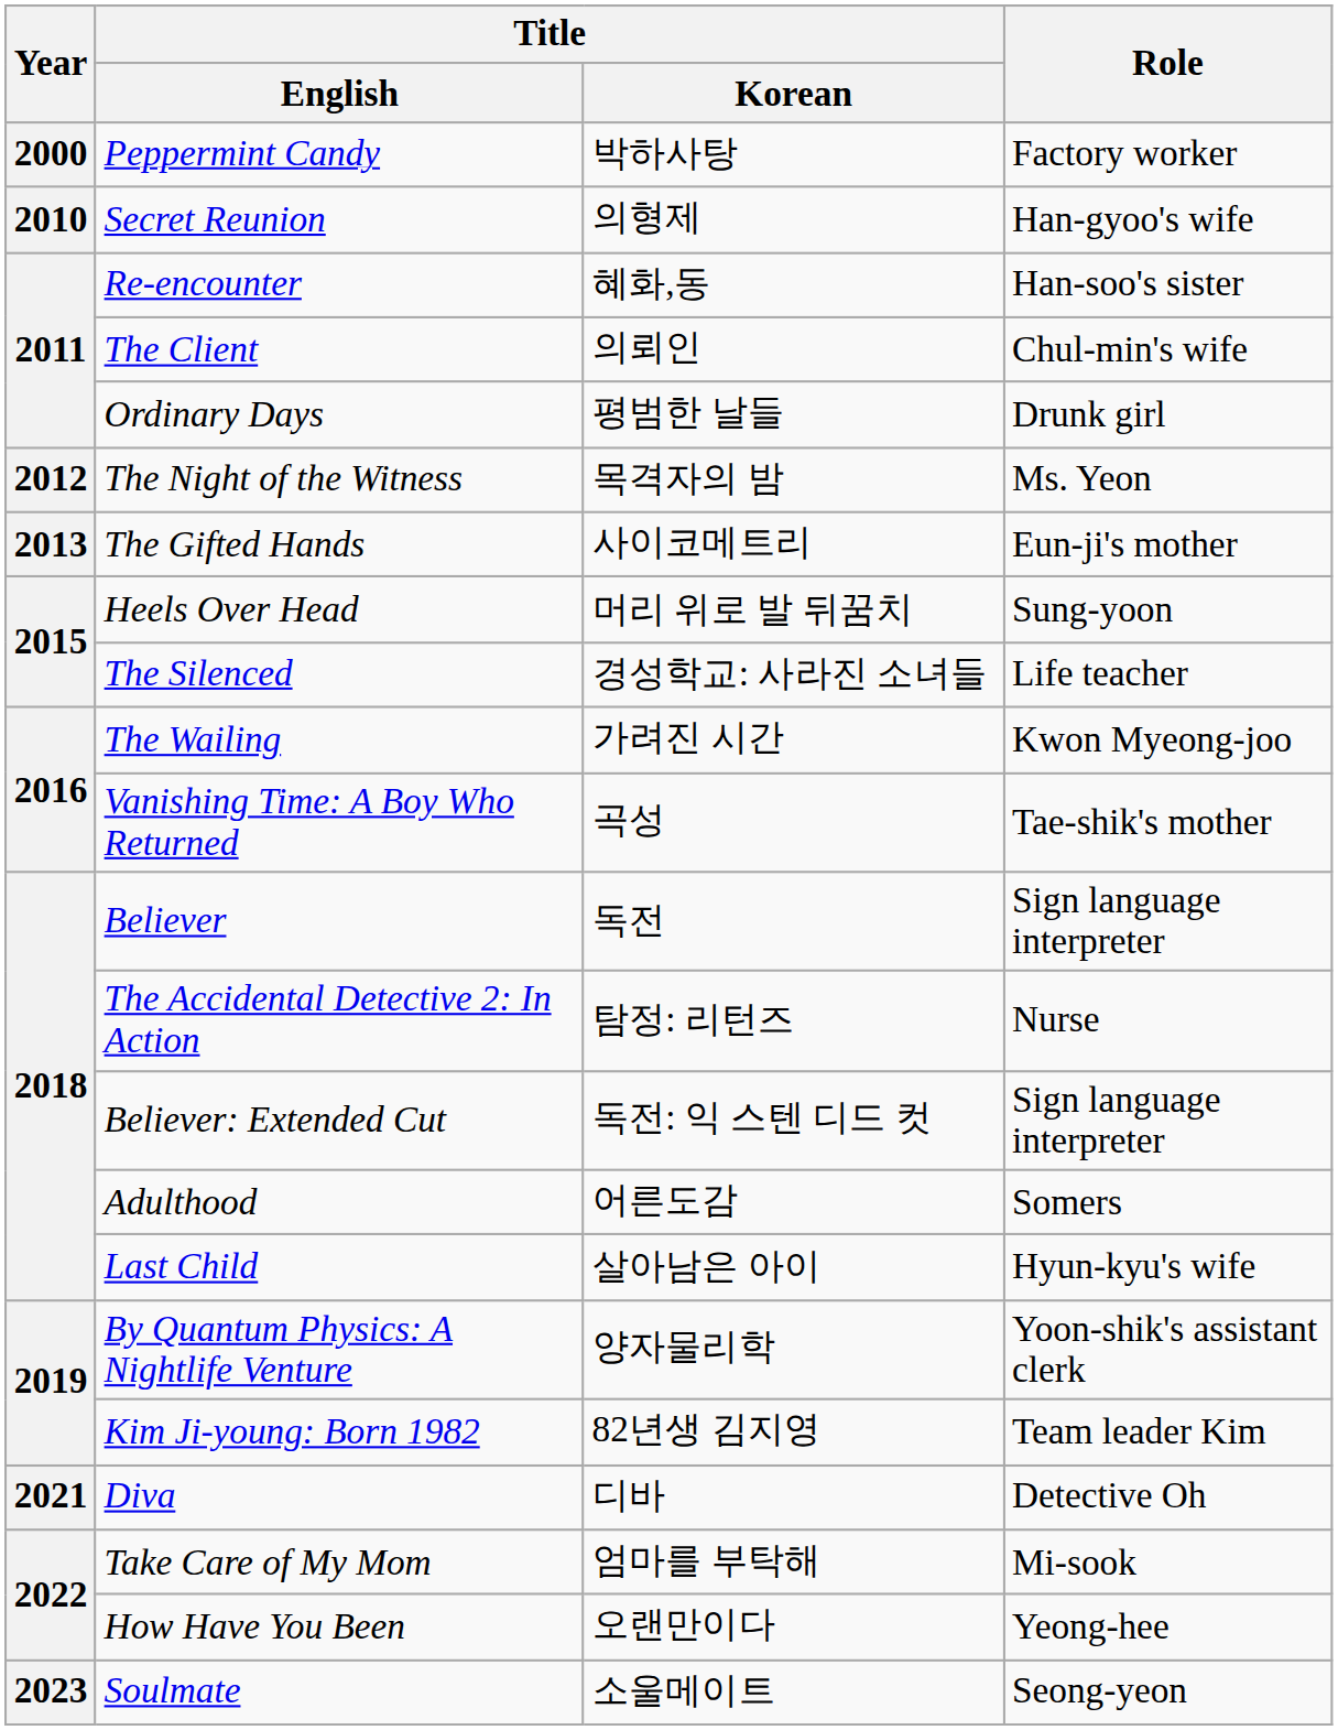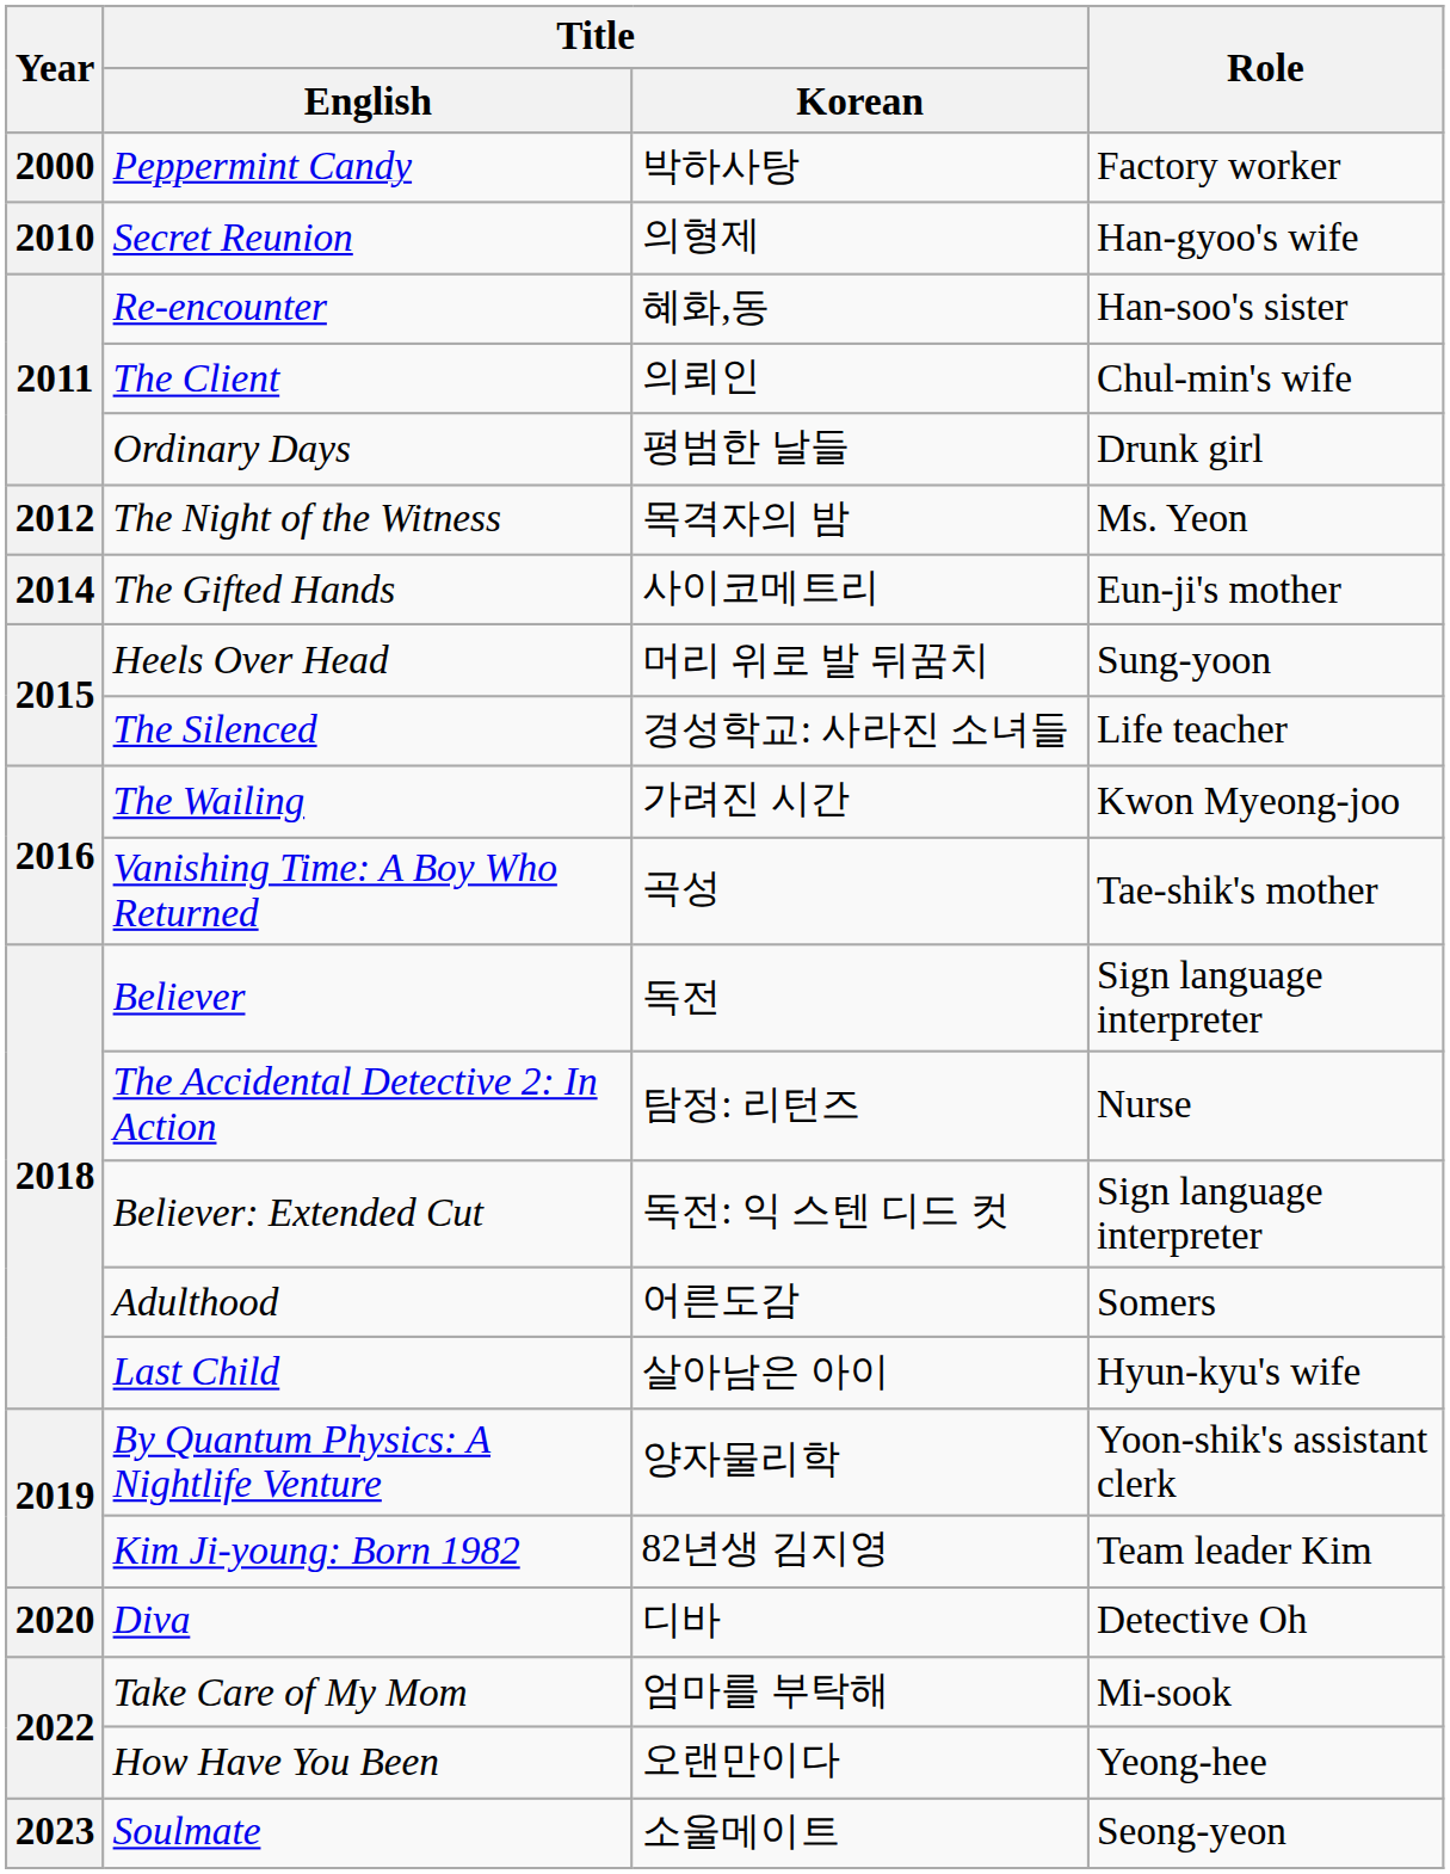The Gifted Hands | Year: 2013 -> 2014
Diva | Year: 2021 -> 2020
